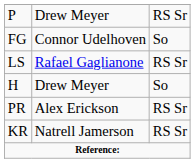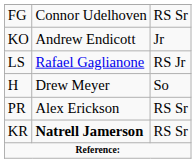- row: P | Drew Meyer | RS Sr
FG | column 3: So -> RS Sr
+ row: KO | Andrew Endicott | Jr
LS | column 3: RS Sr -> RS Jr
KR | column 2: normal -> bold
